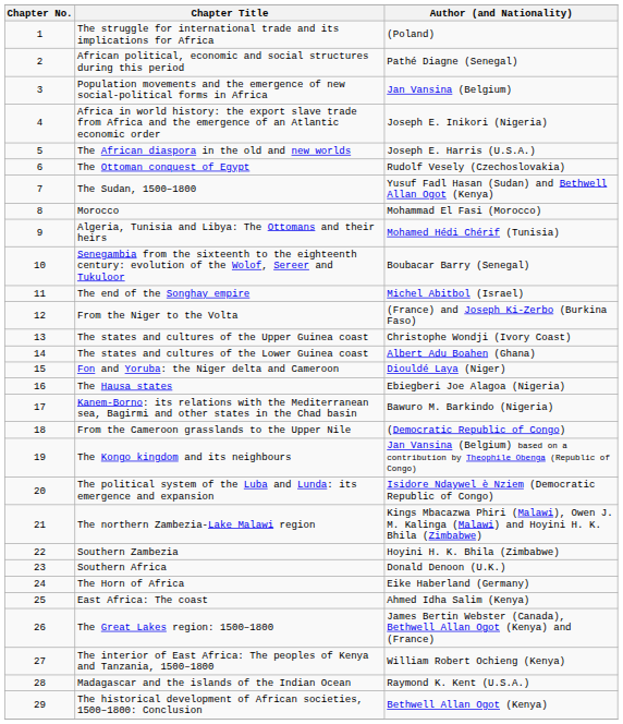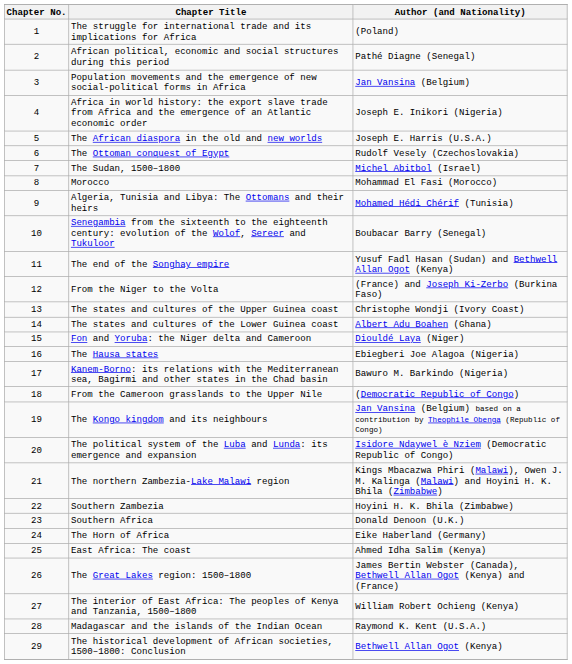The Sudan, 1500–1800 | Author (and Nationality): Yusuf Fadl Hasan (Sudan) and Bethwell Allan Ogot (Kenya) -> Michel Abitbol (Israel)
The end of the Songhay empire | Author (and Nationality): Michel Abitbol (Israel) -> Yusuf Fadl Hasan (Sudan) and Bethwell Allan Ogot (Kenya)
